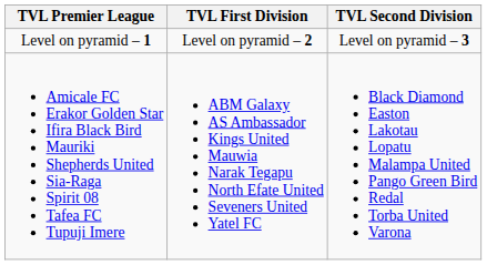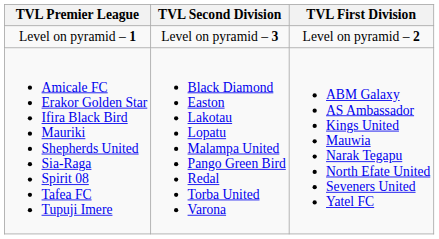columns swapped: TVL First Division <-> TVL Second Division
